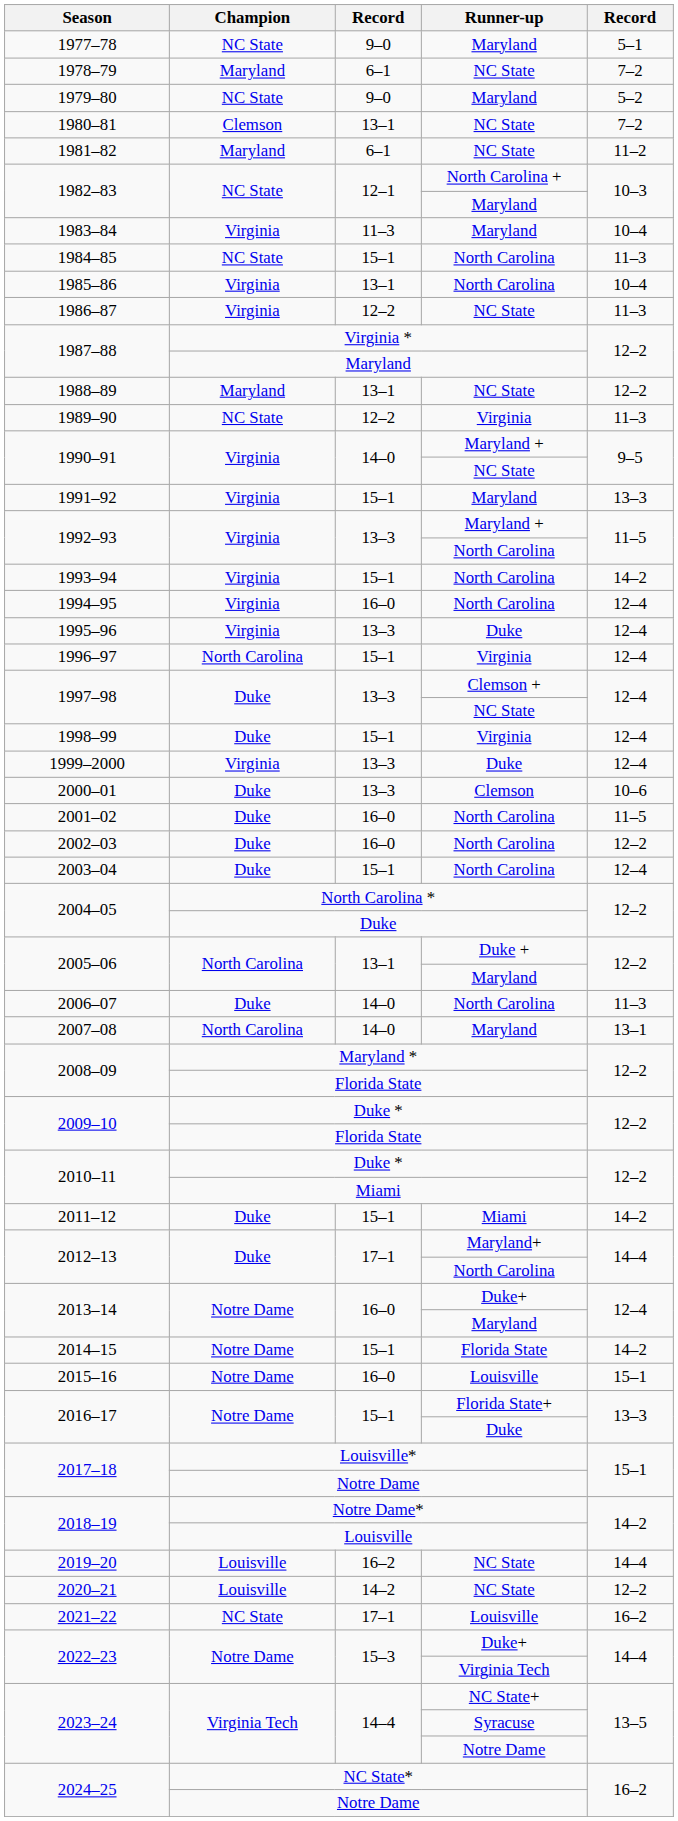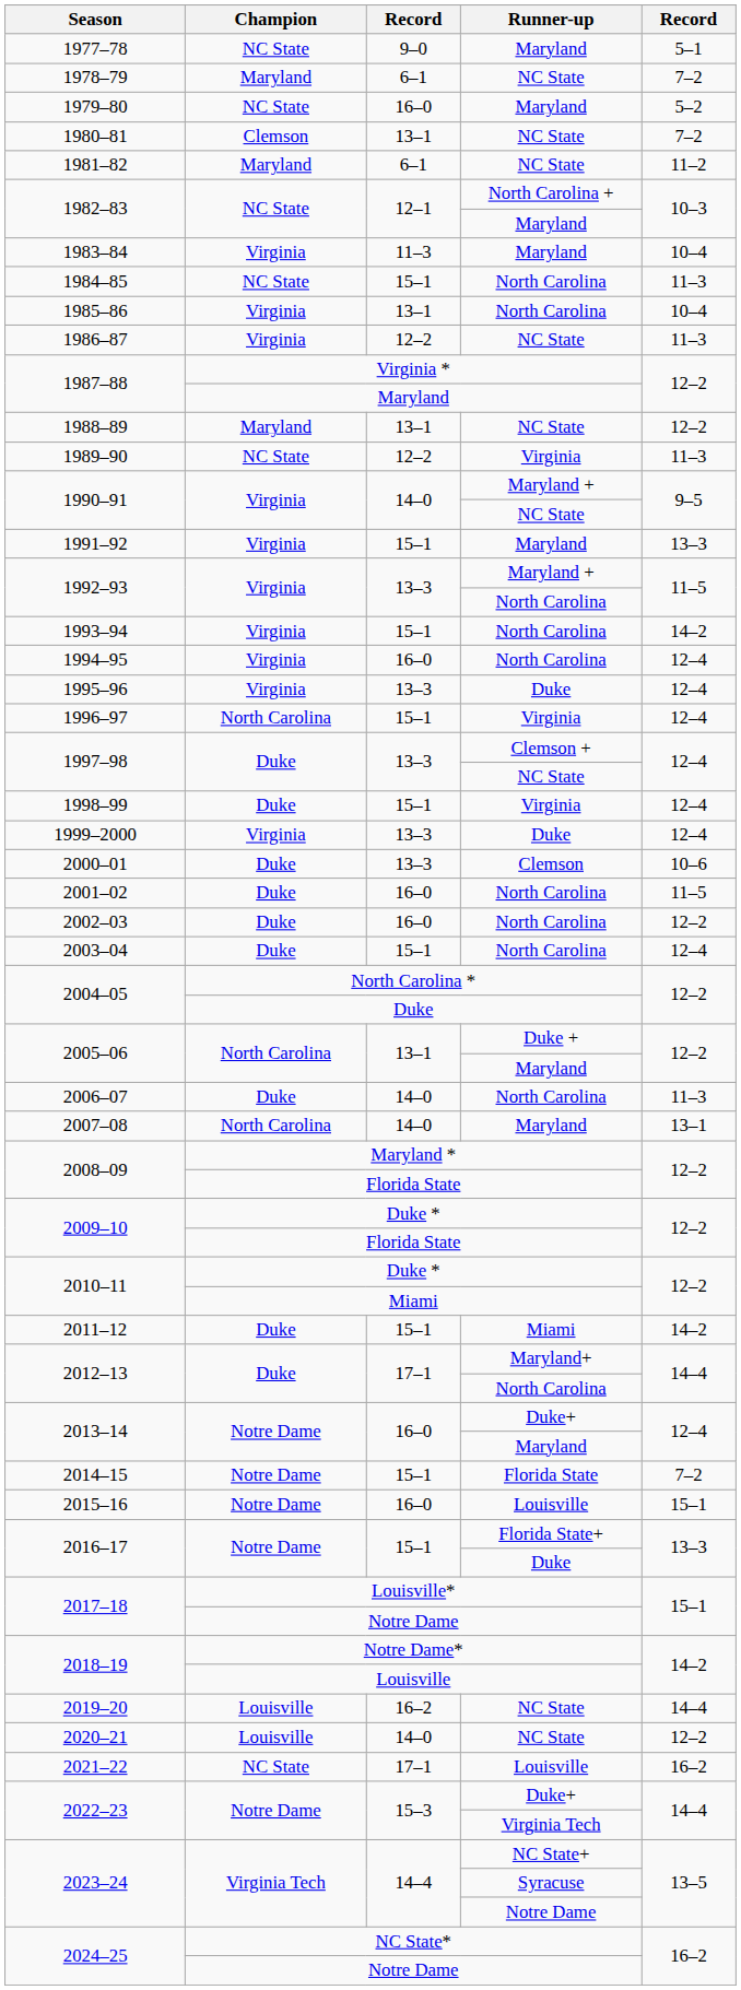1979–80 | column 3: 9–0 -> 16–0
2014–15 | column 5: 14–2 -> 7–2
2020–21 | column 3: 14–2 -> 14–0
